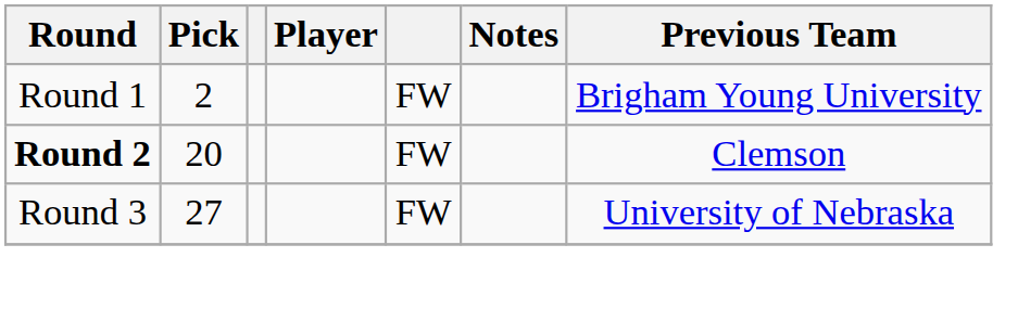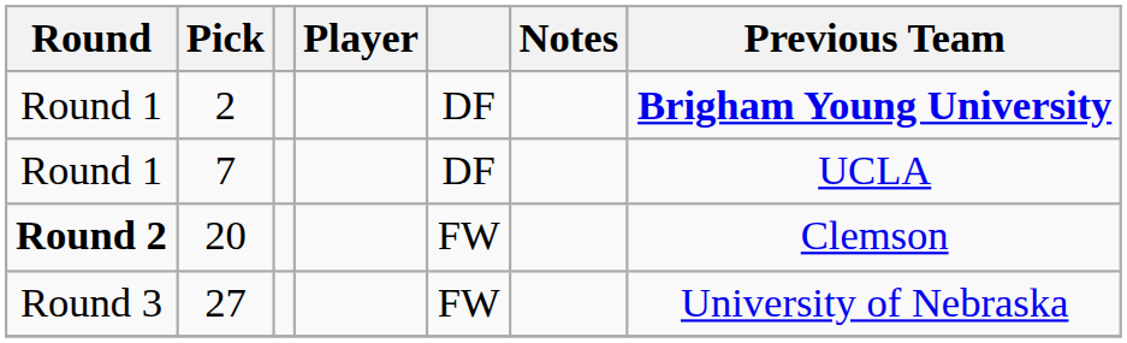2 | column 5: FW -> DF
2 | Previous Team: normal -> bold
+ row: Round 1 | 7 | DF | UCLA
